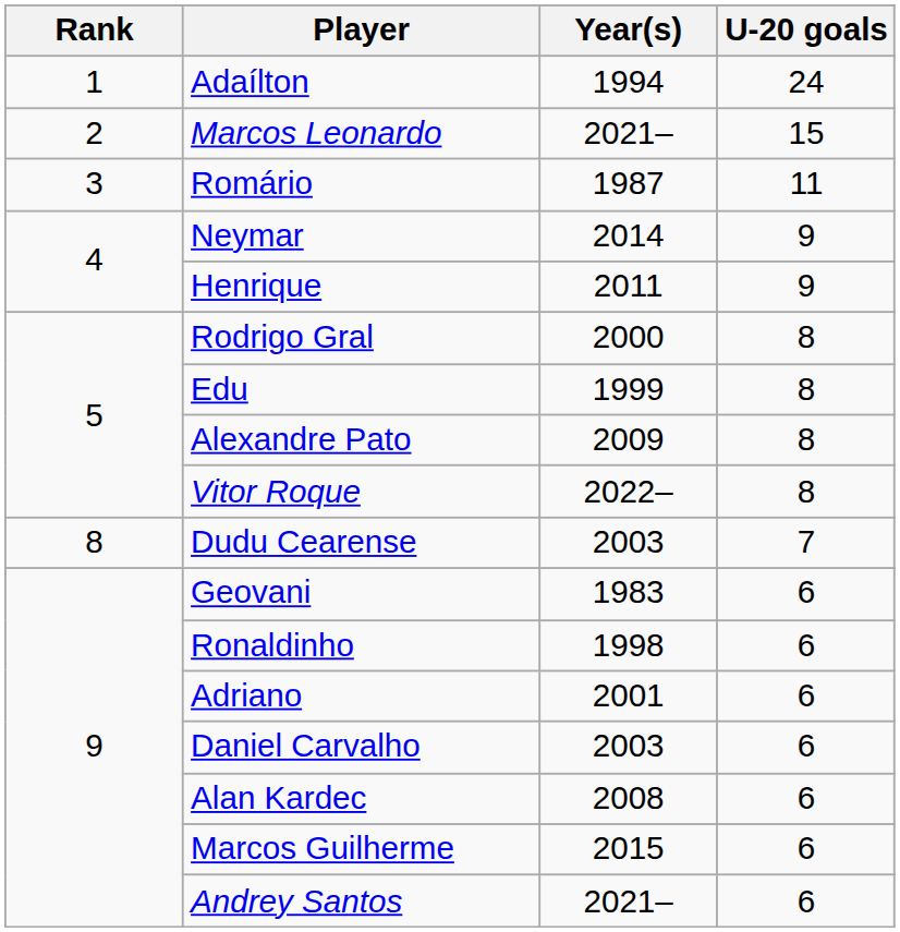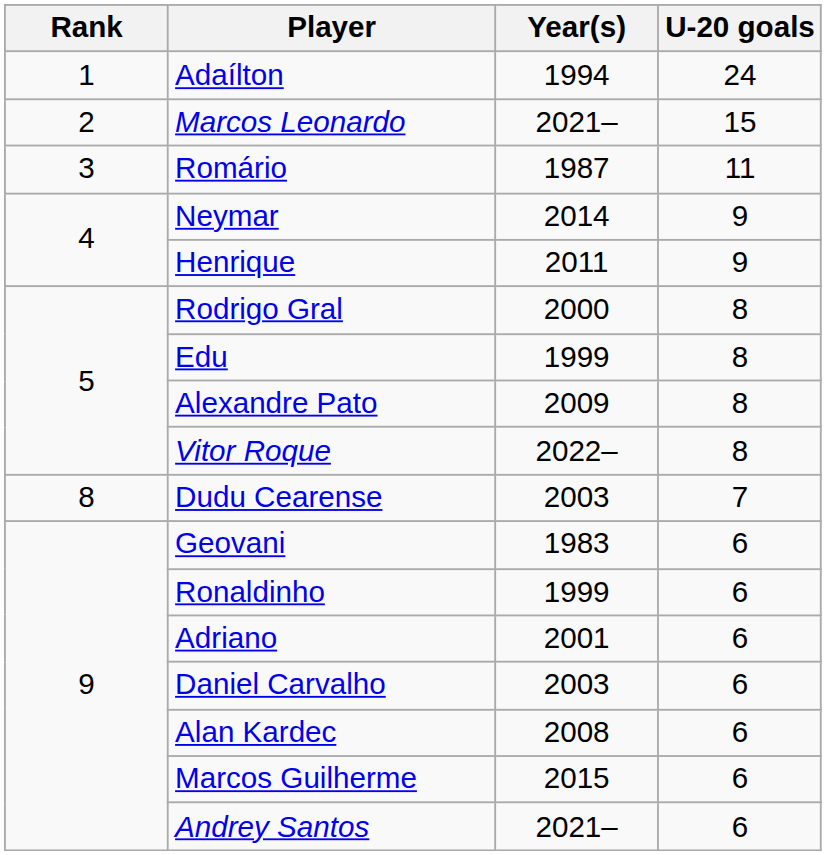Ronaldinho | Year(s): 1998 -> 1999
